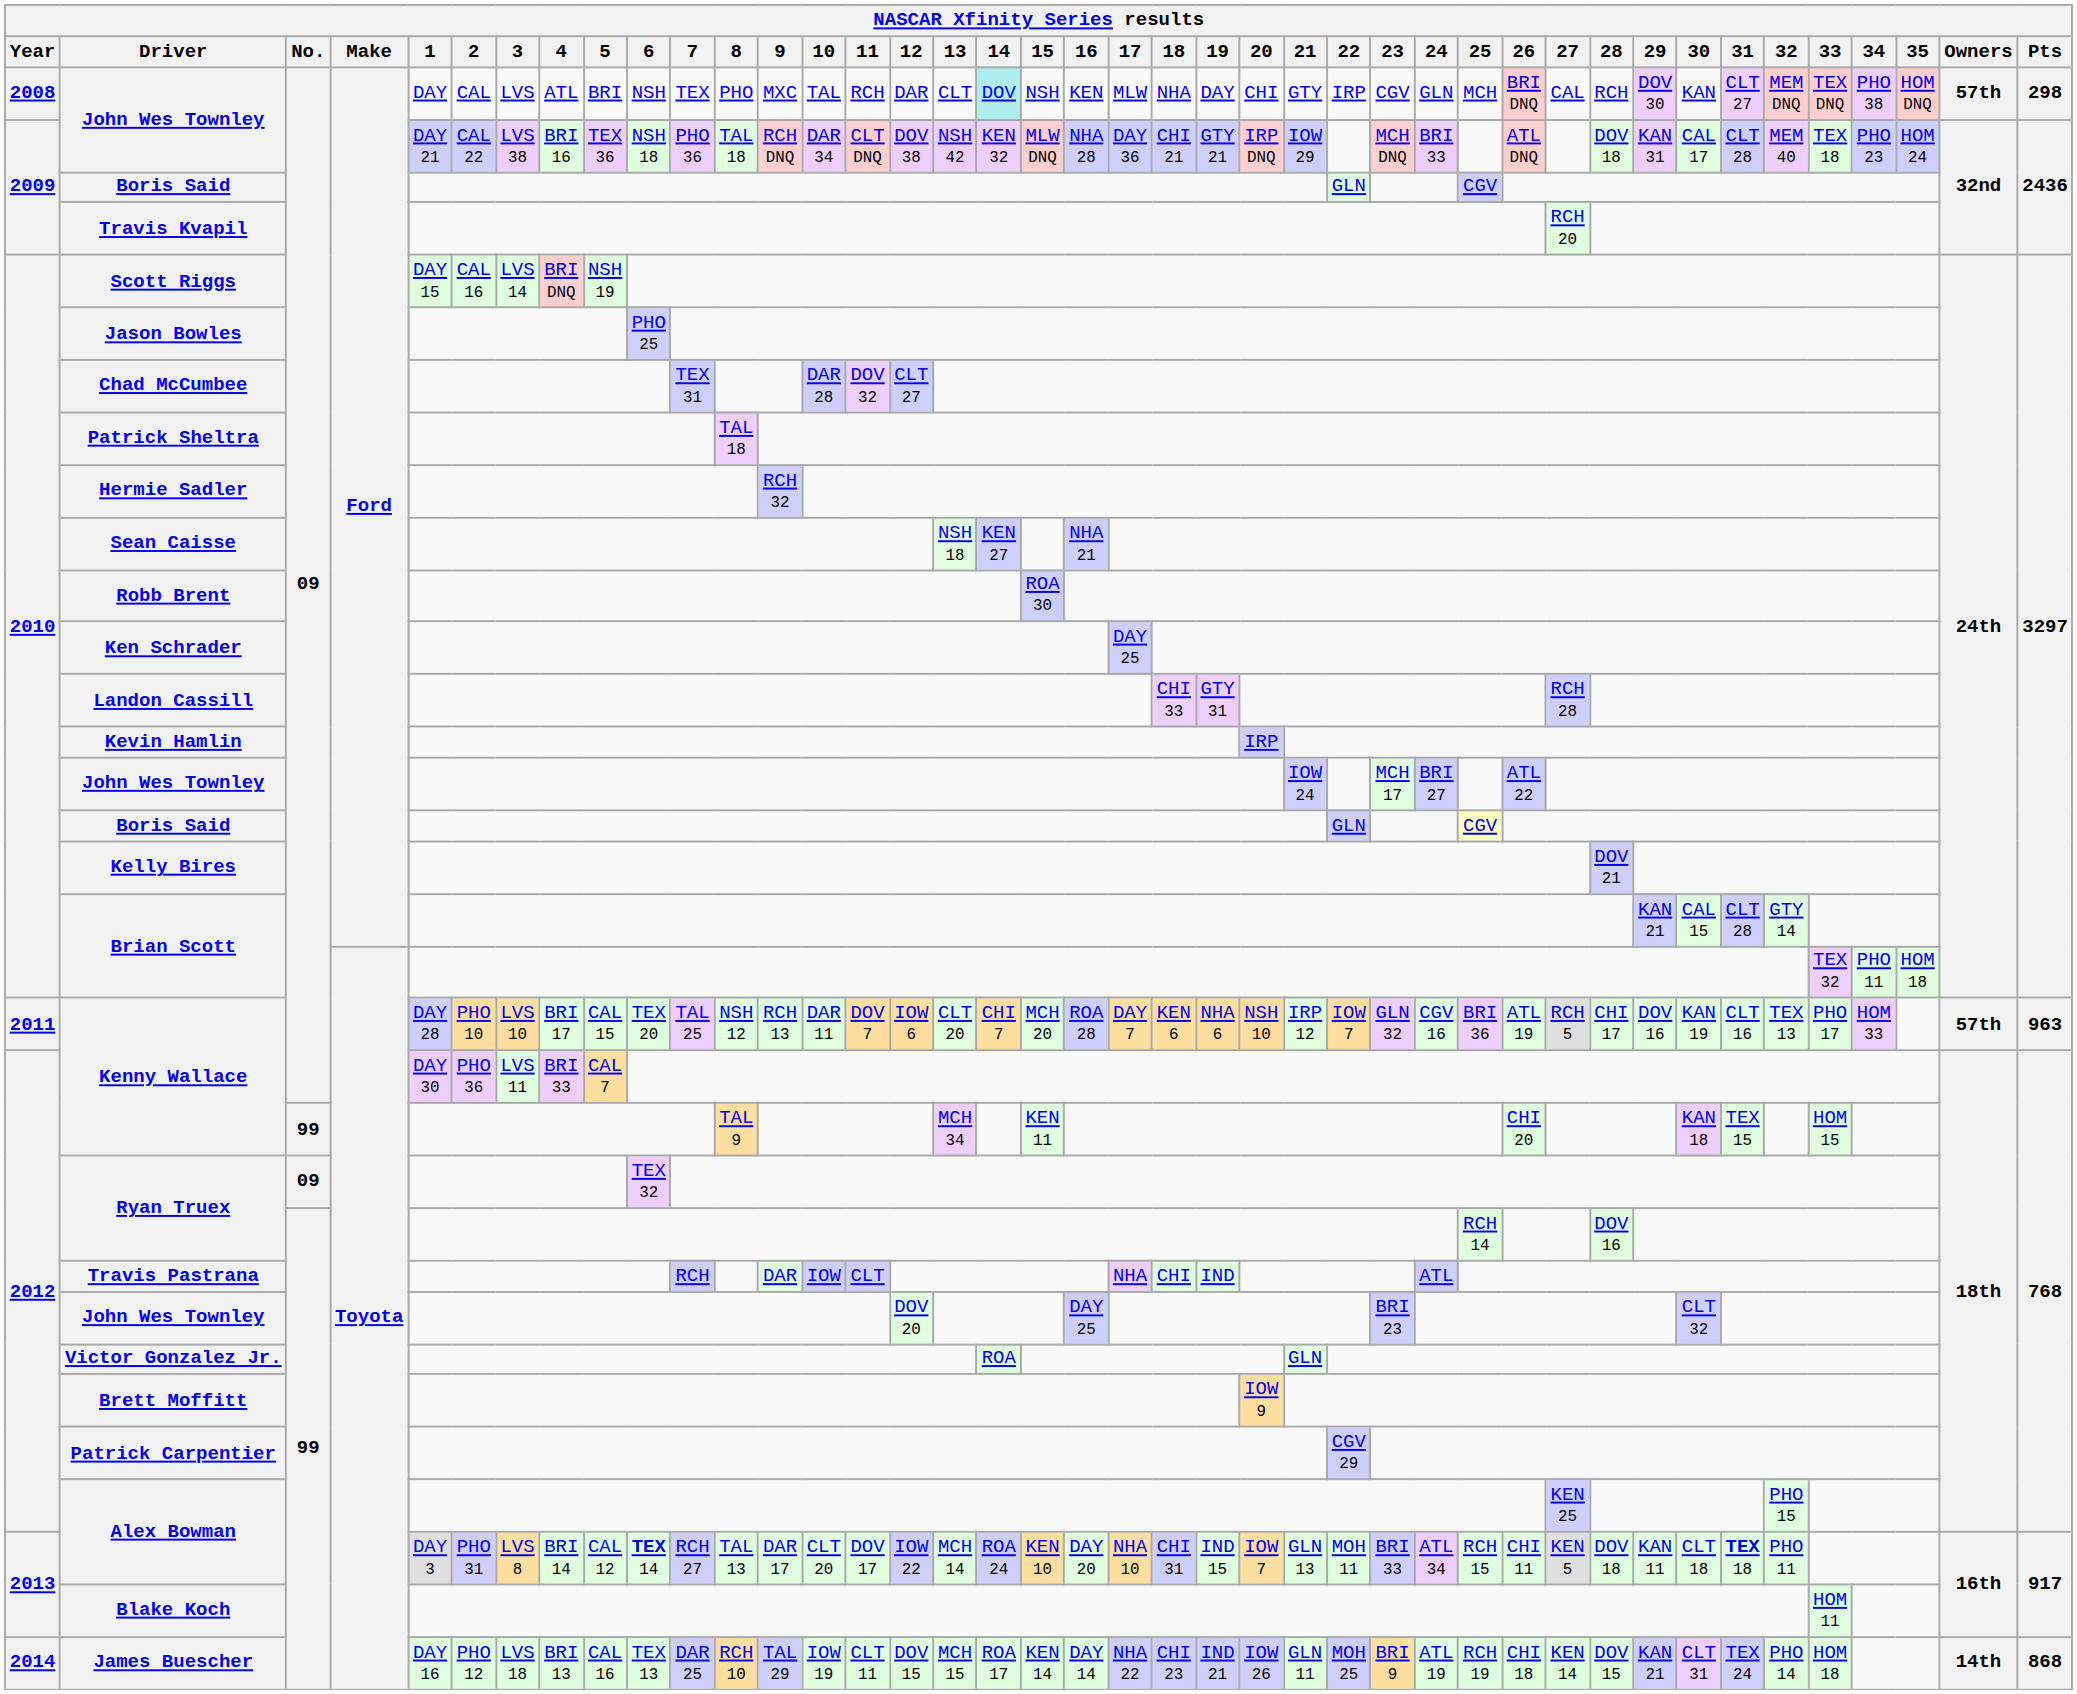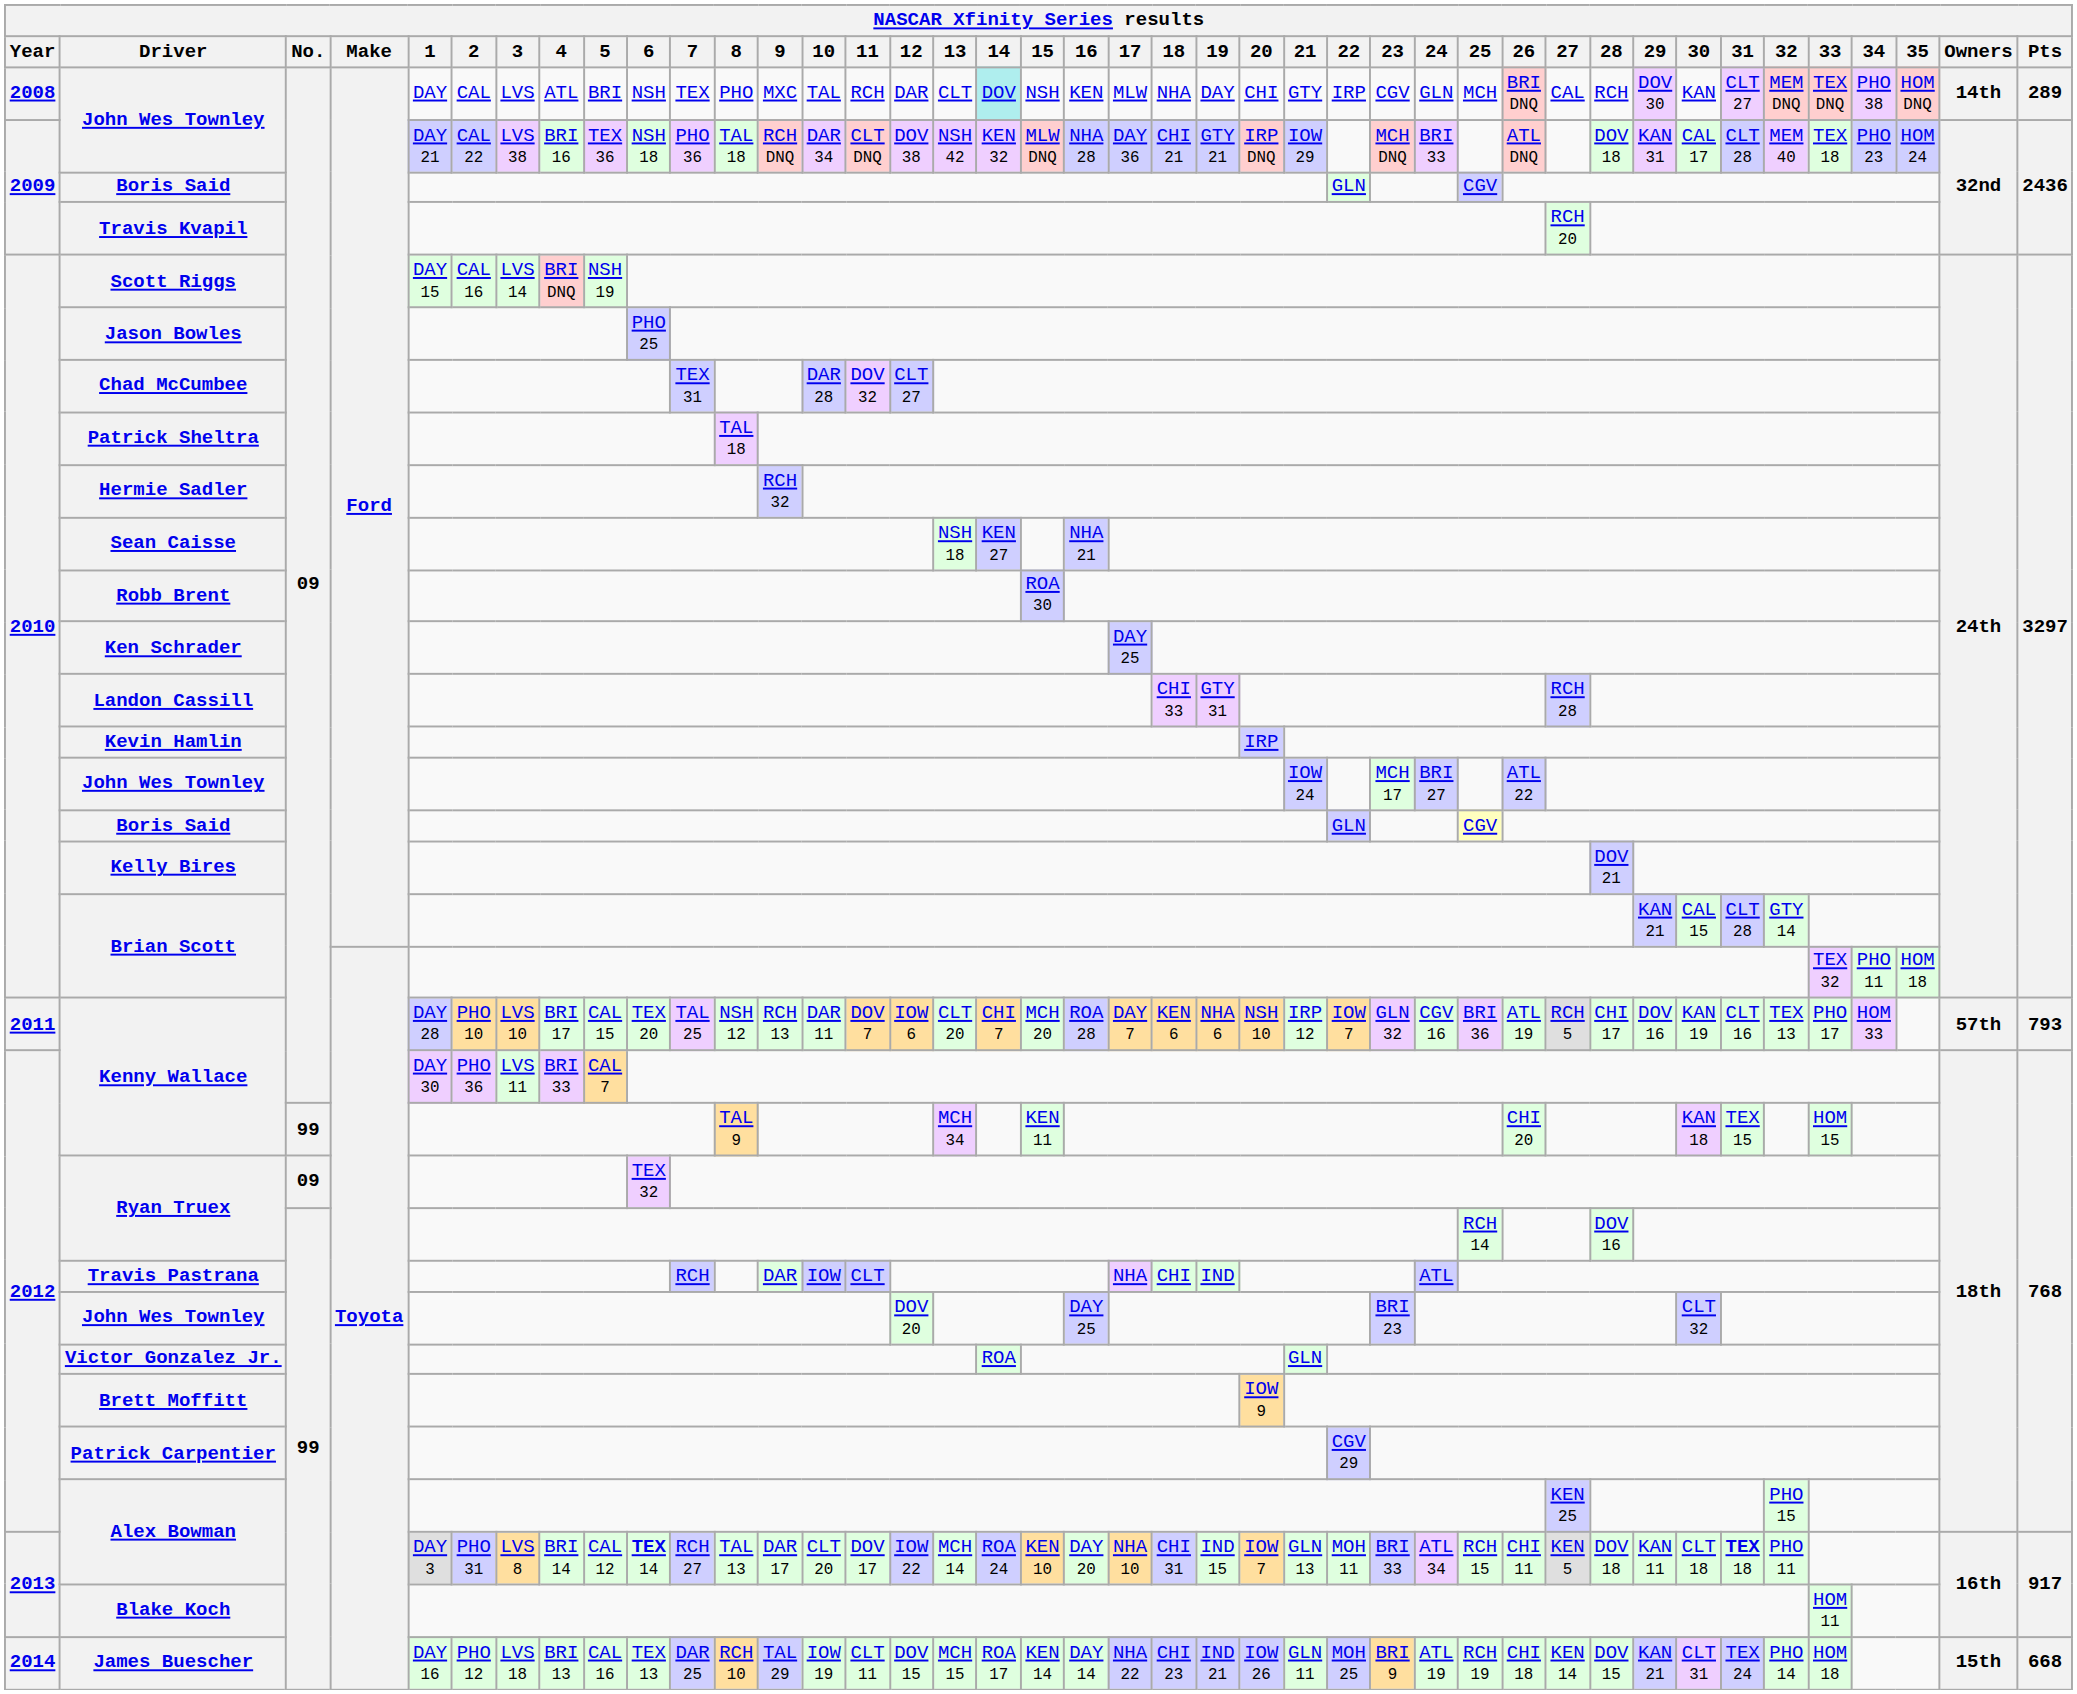2008 / John Wes Townley | Owners: 57th -> 14th
2008 / John Wes Townley | Pts: 298 -> 289
2011 / Kenny Wallace | Pts: 963 -> 793
James Buescher | Owners: 14th -> 15th
James Buescher | Pts: 868 -> 668
